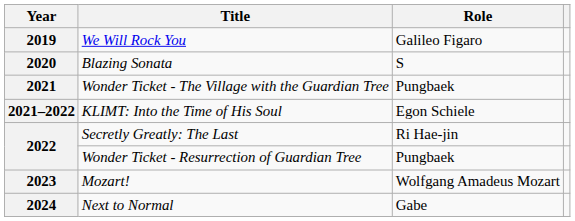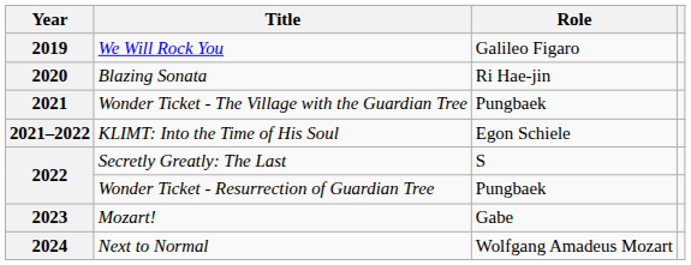Blazing Sonata | Role: S -> Ri Hae-jin
Secretly Greatly: The Last | Role: Ri Hae-jin -> S
Mozart! | Role: Wolfgang Amadeus Mozart -> Gabe
Next to Normal | Role: Gabe -> Wolfgang Amadeus Mozart
